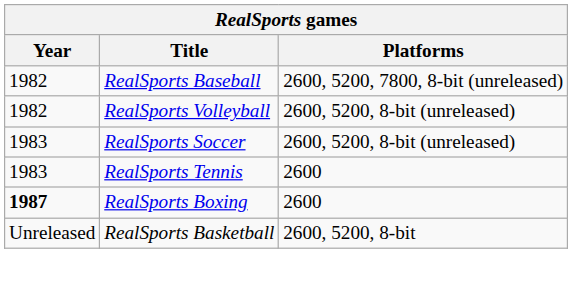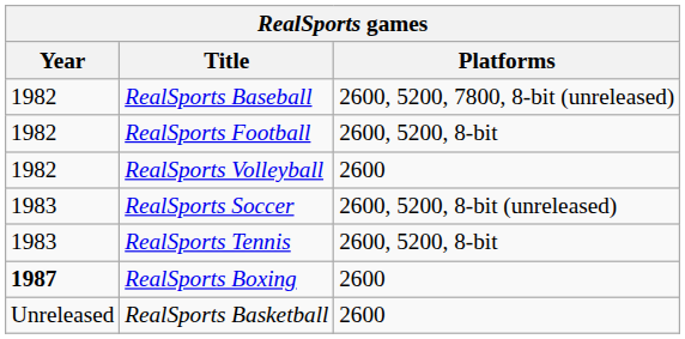+ row: 1982 | RealSports Football | 2600, 5200, 8-bit
RealSports Volleyball | Platforms: 2600, 5200, 8-bit (unreleased) -> 2600
RealSports Tennis | Platforms: 2600 -> 2600, 5200, 8-bit
RealSports Basketball | Platforms: 2600, 5200, 8-bit -> 2600
